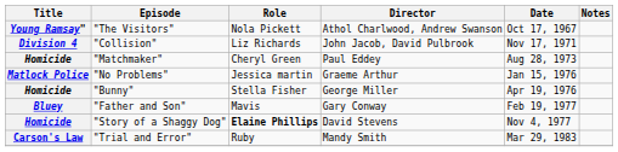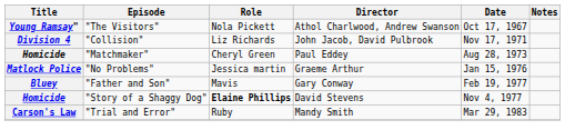- row: Homicide | "Bunny" | Stella Fisher | George Miller | Apr 19, 1976
